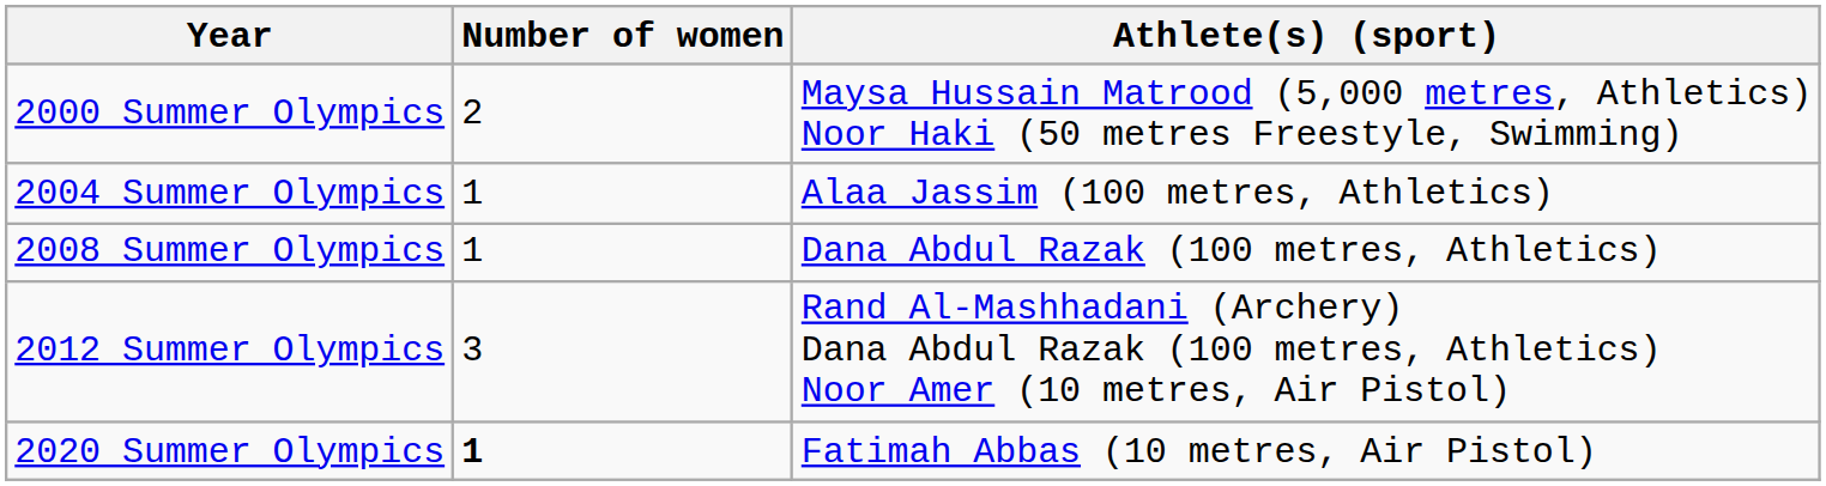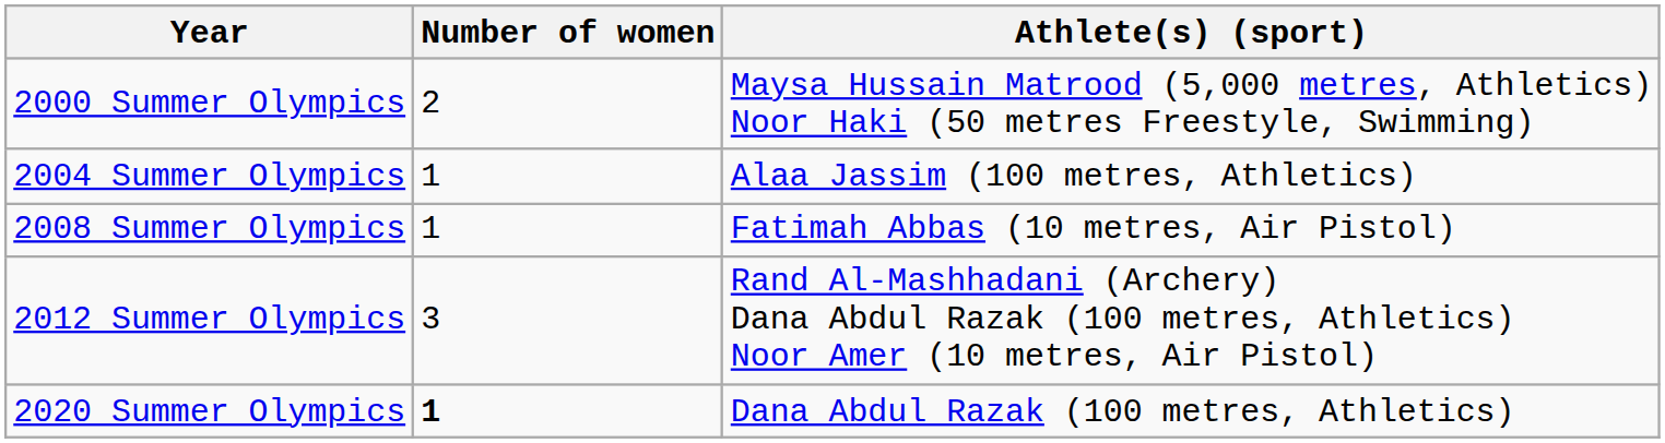2008 Summer Olympics | Athlete(s) (sport): Dana Abdul Razak (100 metres, Athletics) -> Fatimah Abbas (10 metres, Air Pistol)
2020 Summer Olympics | Athlete(s) (sport): Fatimah Abbas (10 metres, Air Pistol) -> Dana Abdul Razak (100 metres, Athletics)
